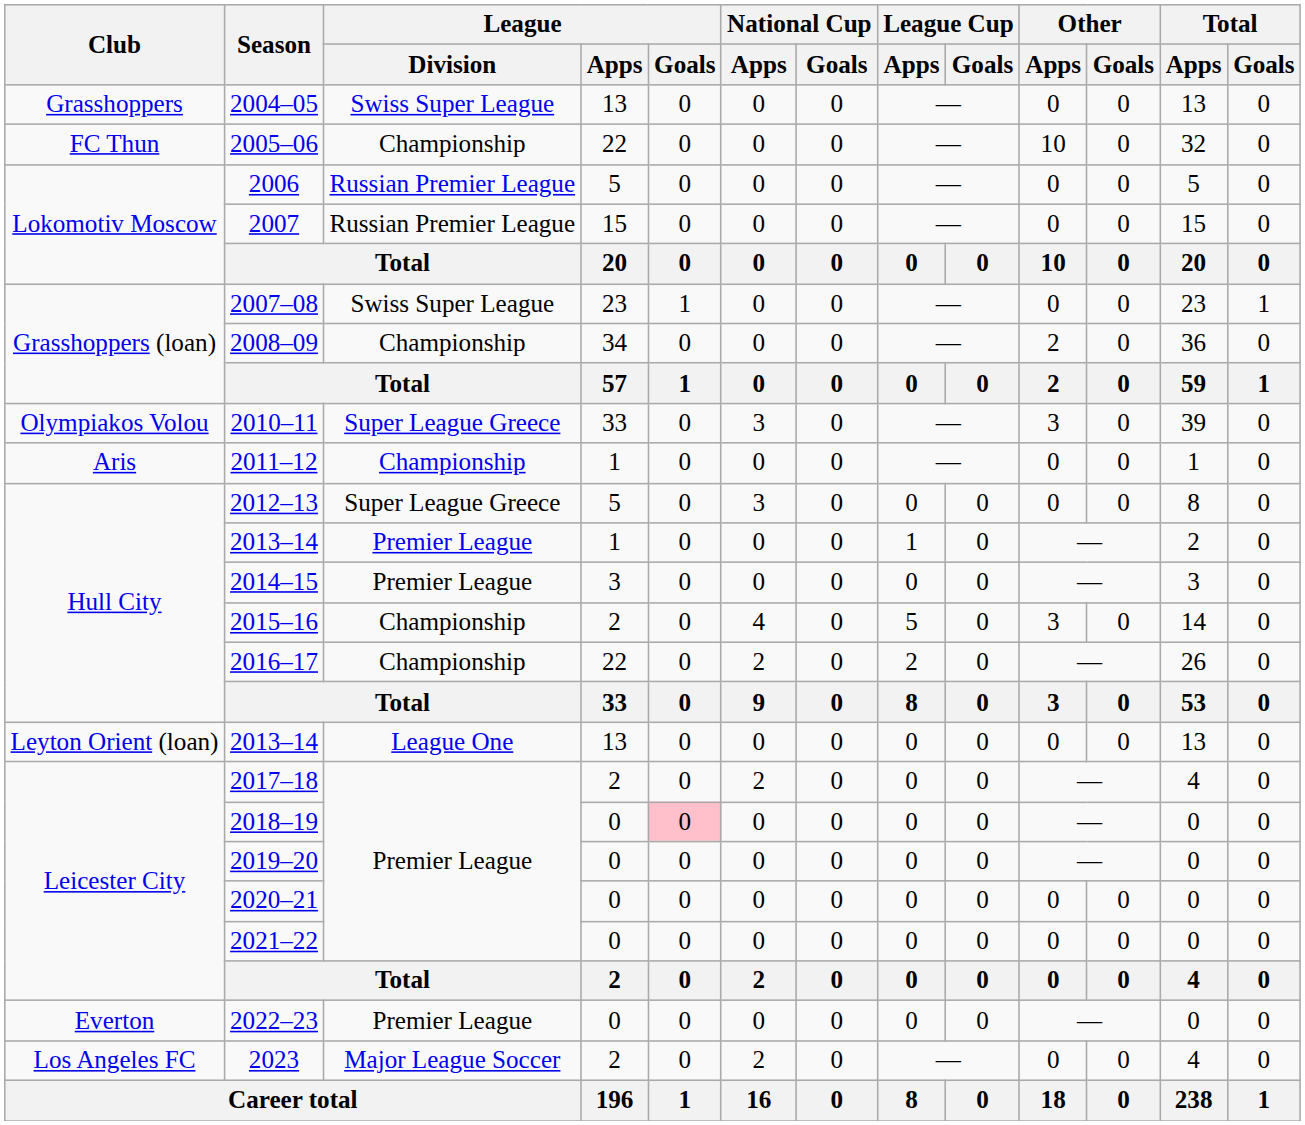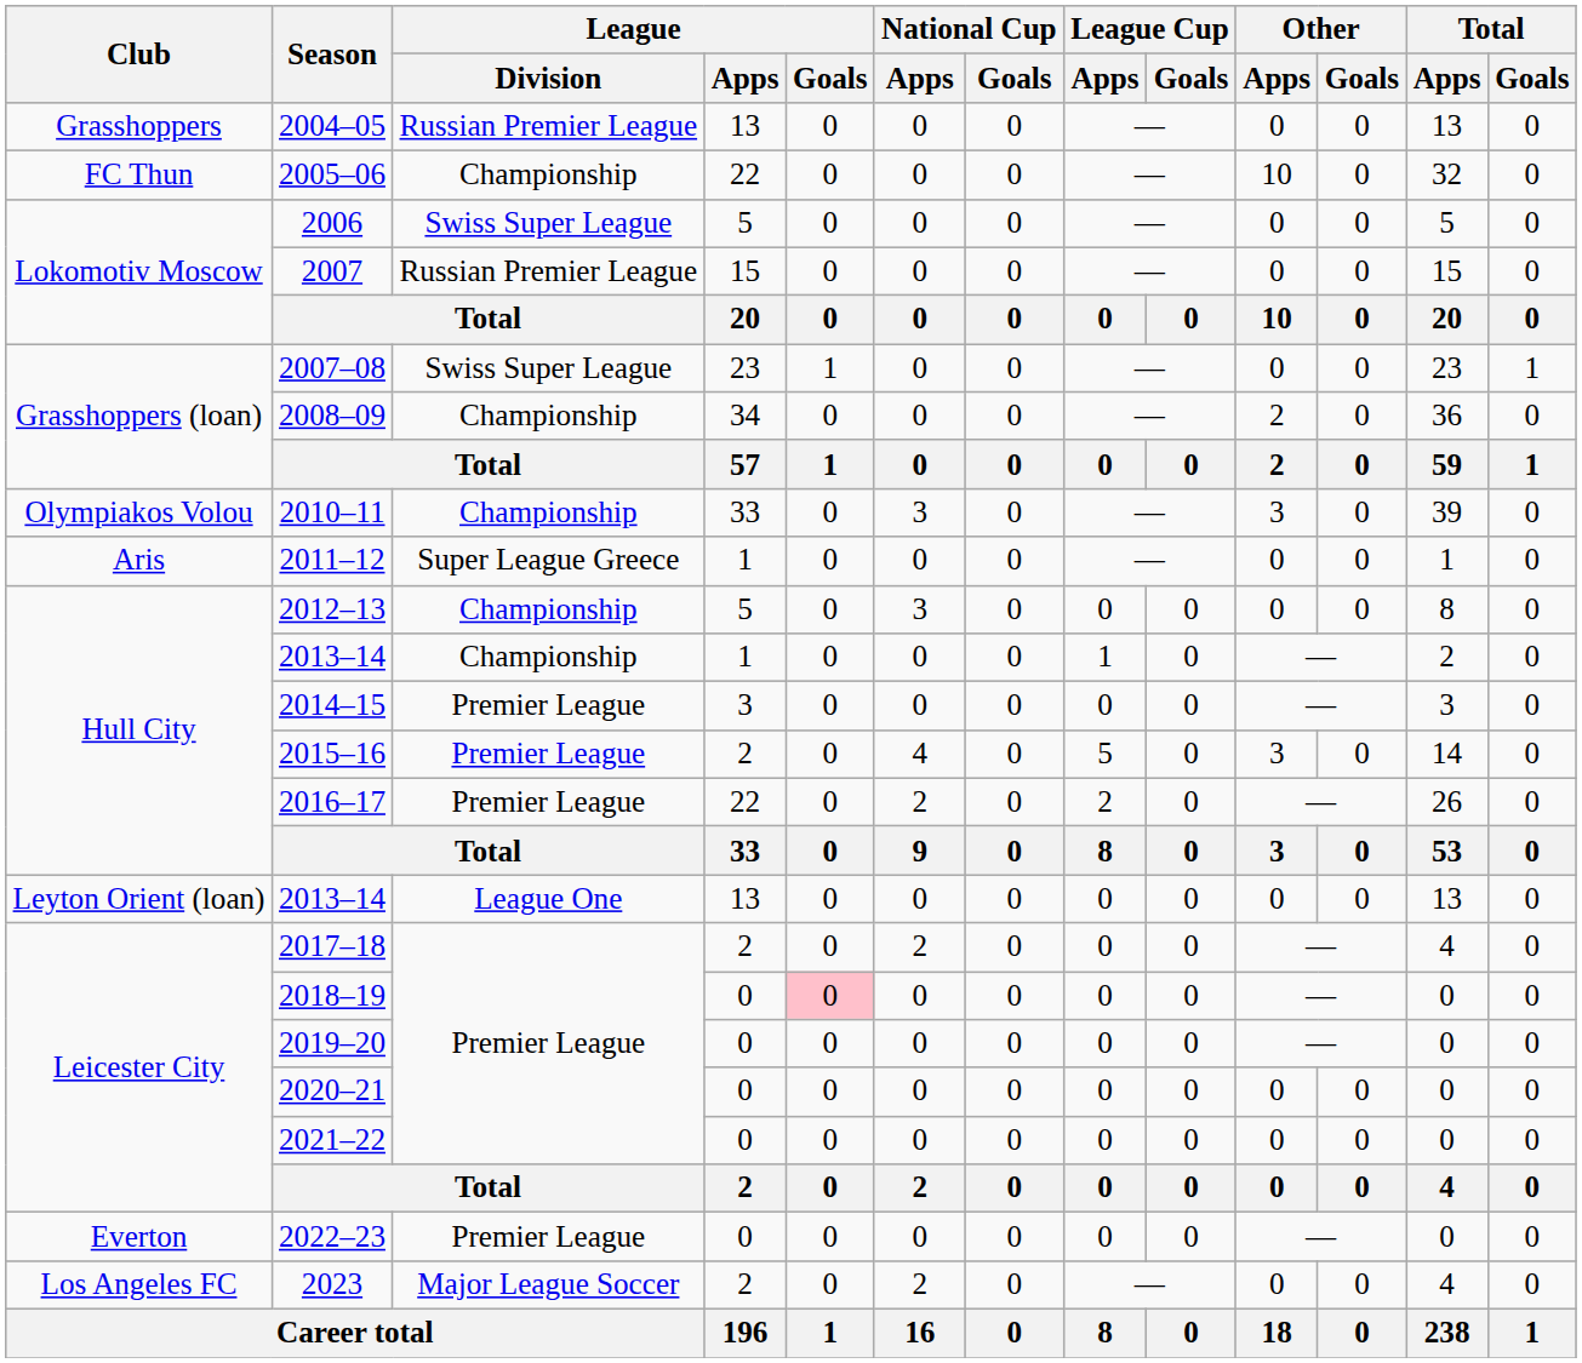2004–05 | League / Division: Swiss Super League -> Russian Premier League
2006 | League / Division: Russian Premier League -> Swiss Super League
2010–11 | League / Division: Super League Greece -> Championship
2011–12 | League / Division: Championship -> Super League Greece
2012–13 | League / Division: Super League Greece -> Championship
Hull City / 2013–14 | League / Division: Premier League -> Championship
2015–16 | League / Division: Championship -> Premier League
2016–17 | League / Division: Championship -> Premier League
